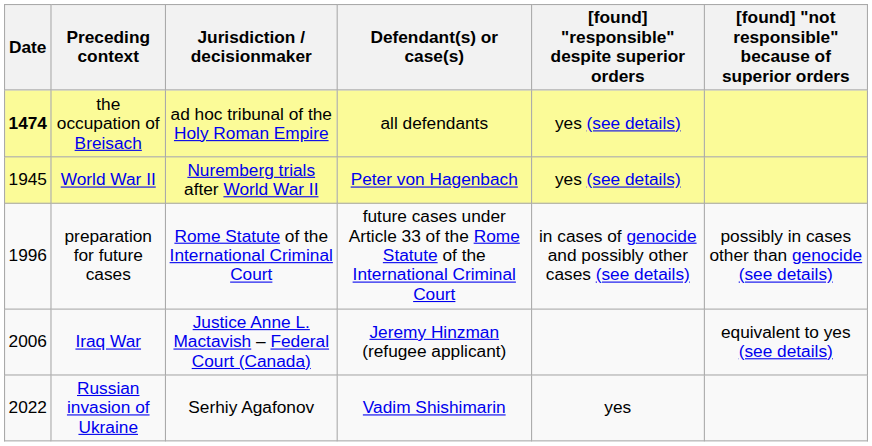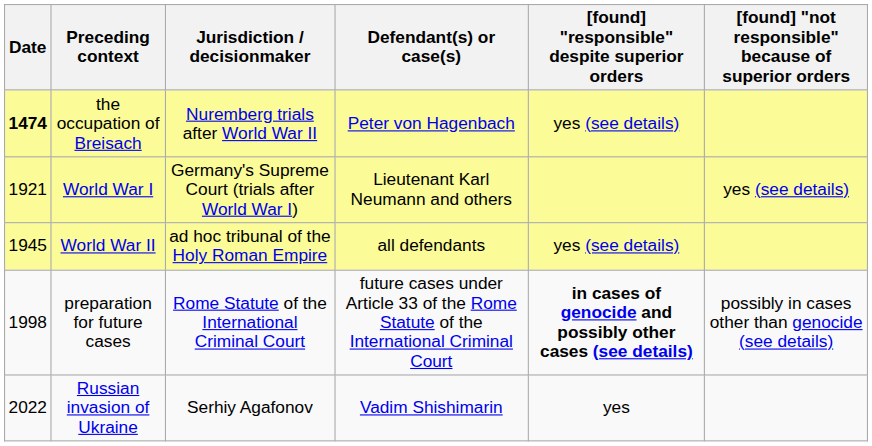the occupation of Breisach | Jurisdiction / decisionmaker: ad hoc tribunal of the Holy Roman Empire -> Nuremberg trials after World War II
the occupation of Breisach | Defendant(s) or case(s): all defendants -> Peter von Hagenbach
+ row: 1921 | World War I | Germany's Supreme Court (trials after World War I) | Lieutenant Karl Neumann and others | yes (see details)
World War II | Jurisdiction / decisionmaker: Nuremberg trials after World War II -> ad hoc tribunal of the Holy Roman Empire
World War II | Defendant(s) or case(s): Peter von Hagenbach -> all defendants
preparation for future cases | Date: 1996 -> 1998
preparation for future cases | [found] "responsible" despite superior orders: normal -> bold
- row: 2006 | Iraq War | Justice Anne L. Mactavish – Federal Court (Canada) | Jeremy Hinzman (refugee applicant) | equivalent to yes (see details)
